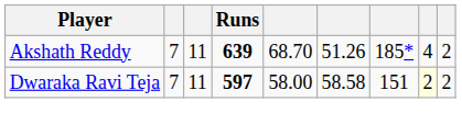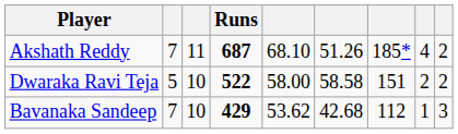Akshath Reddy | Runs: 639 -> 687
Akshath Reddy | column 5: 68.70 -> 68.10
Dwaraka Ravi Teja | column 2: 7 -> 5
Dwaraka Ravi Teja | column 3: 11 -> 10
Dwaraka Ravi Teja | Runs: 597 -> 522
Dwaraka Ravi Teja | column 8: lightyellow background -> no background
+ row: Bavanaka Sandeep | 7 | 10 | 429 | 53.62 | 42.68 | 112 | 1 | 3
